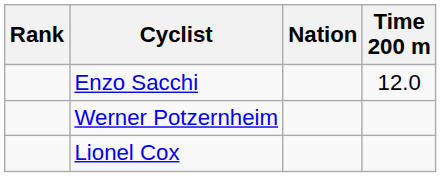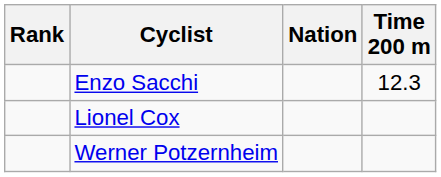Enzo Sacchi | Time 200 m: 12.0 -> 12.3
rows swapped: Lionel Cox <-> Werner Potzernheim
